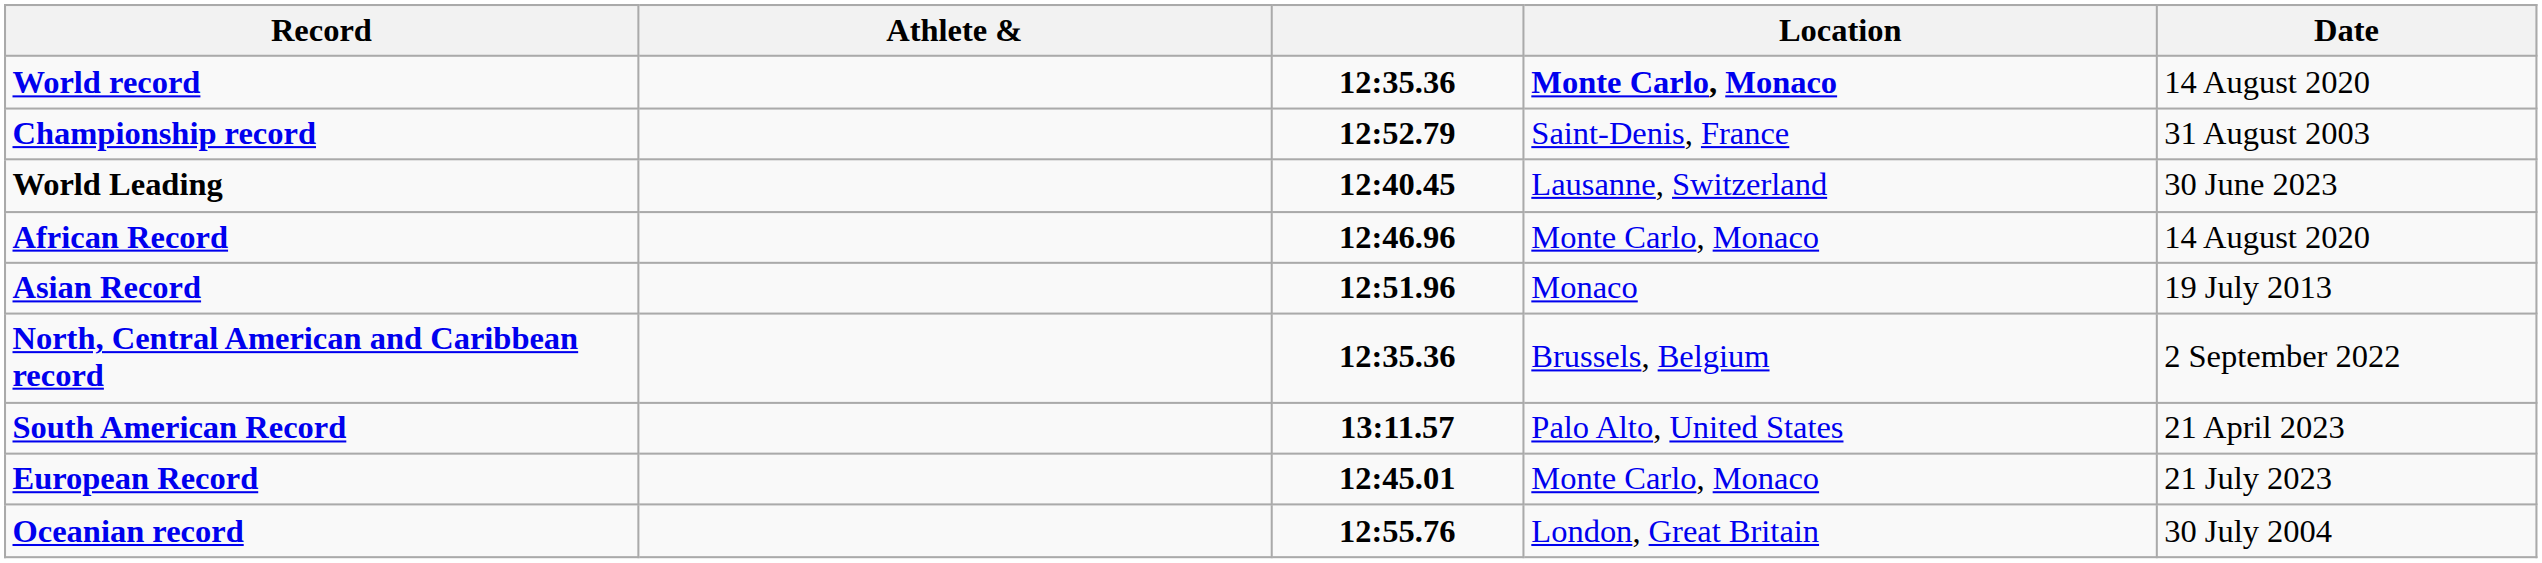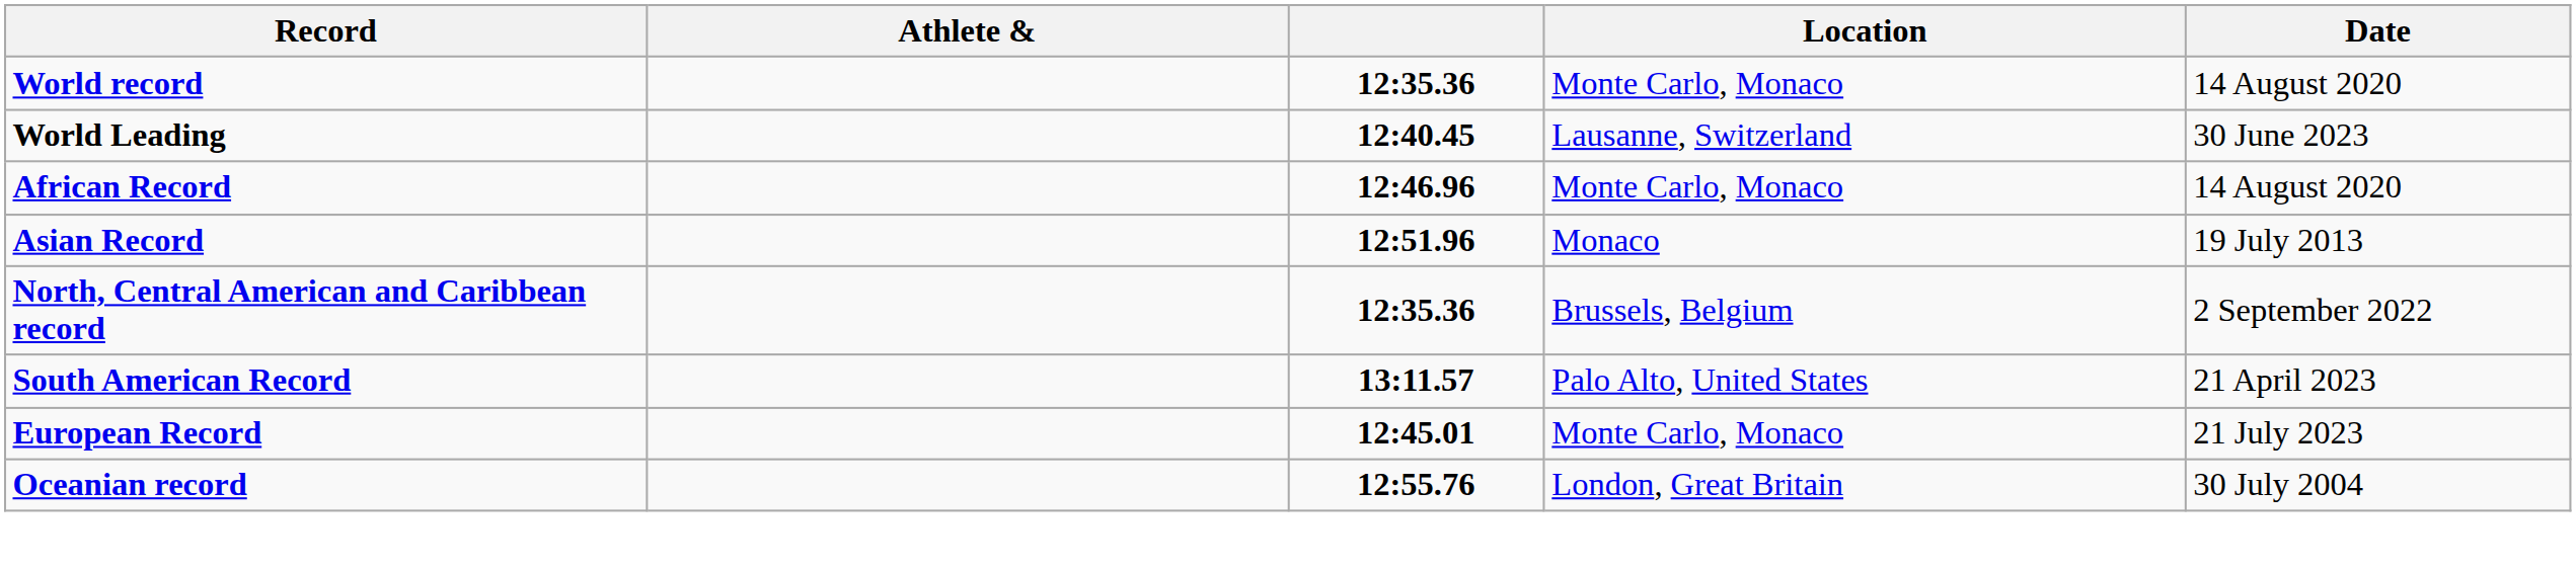World record | Location: bold -> normal
- row: Championship record | 12:52.79 | Saint-Denis, France | 31 August 2003
